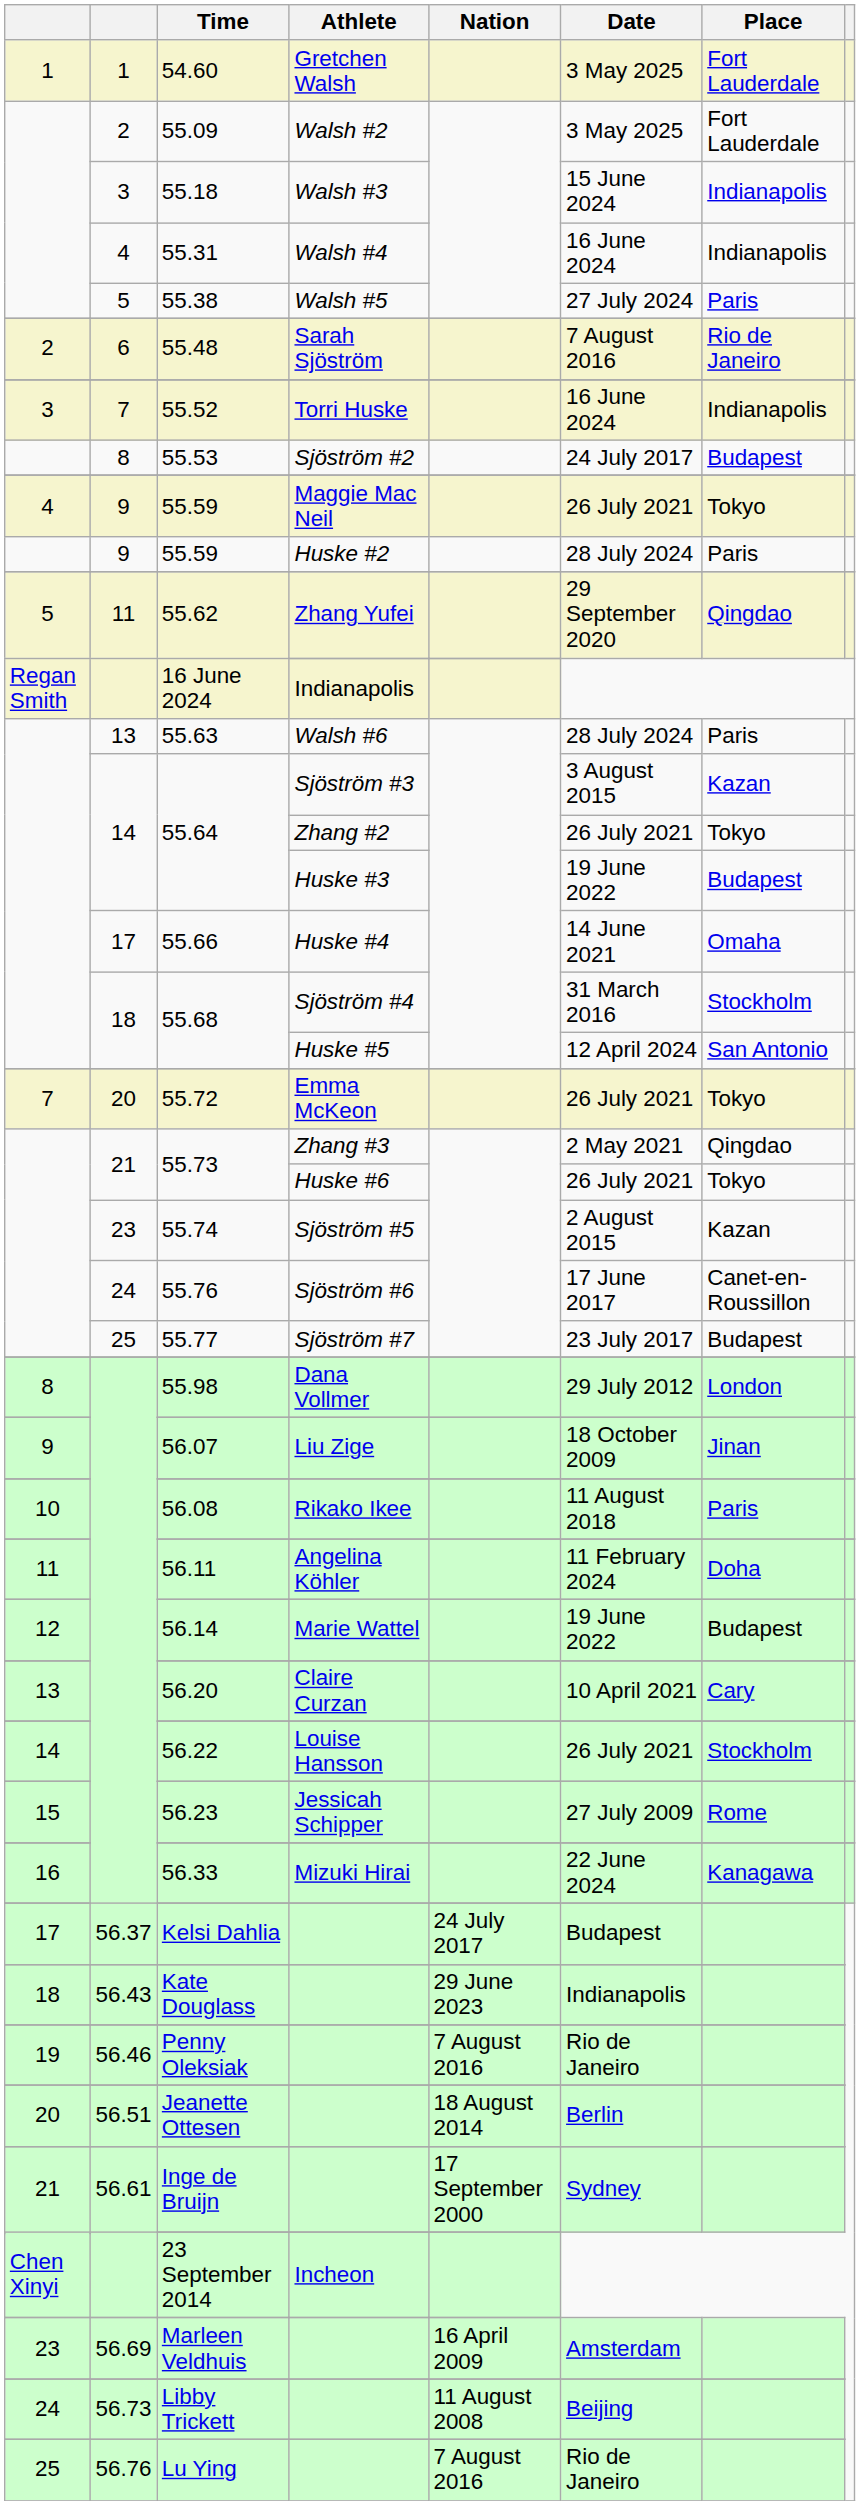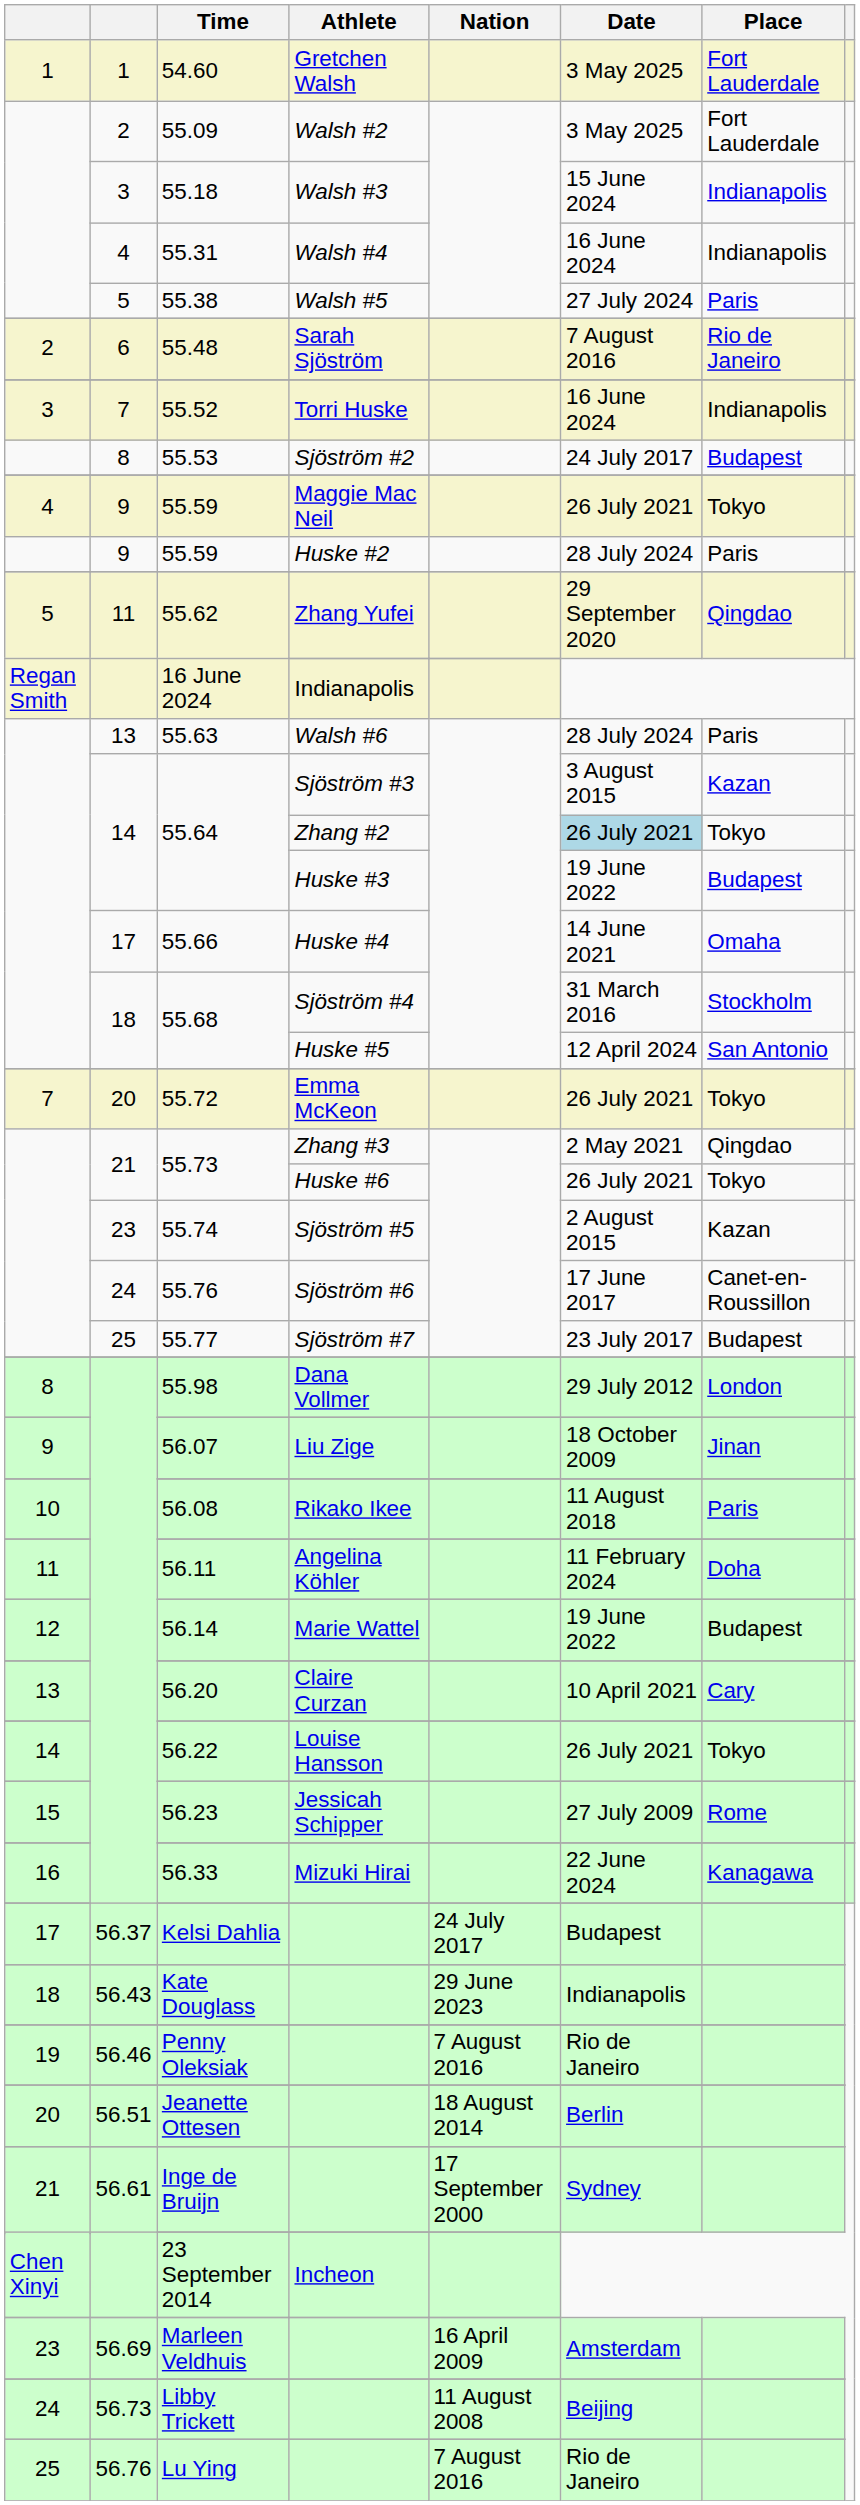55.64 / Zhang #2 | Date: no background -> lightblue background
56.22 | Place: Stockholm -> Tokyo
